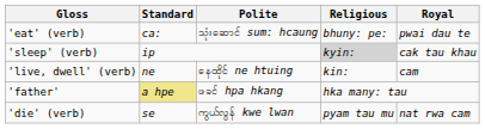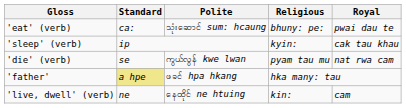'sleep' (verb) | Religious: lightgrey background -> no background
rows swapped: 'die' (verb) <-> 'live, dwell' (verb)
